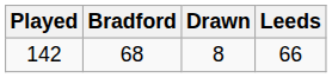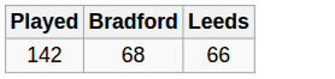- column: Drawn | 8
